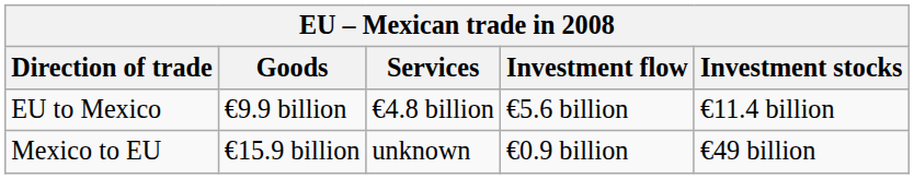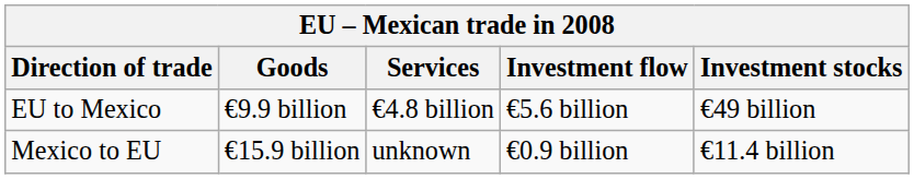EU to Mexico | Investment stocks: €11.4 billion -> €49 billion
Mexico to EU | Investment stocks: €49 billion -> €11.4 billion
